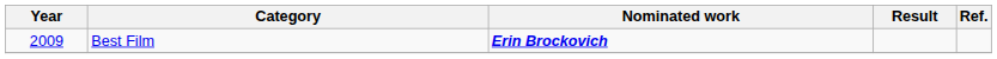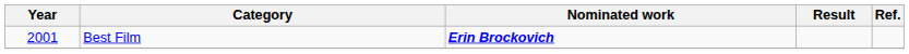Best Film | Year: 2009 -> 2001
